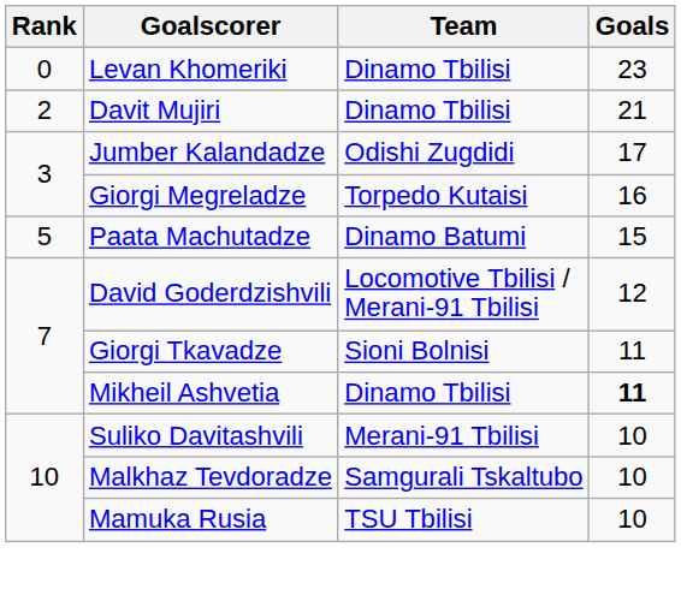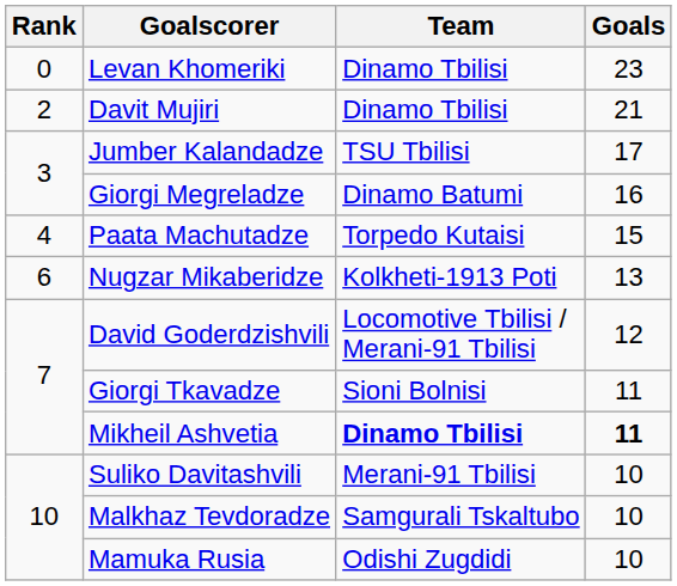Jumber Kalandadze | Team: Odishi Zugdidi -> TSU Tbilisi
Giorgi Megreladze | Team: Torpedo Kutaisi -> Dinamo Batumi
Paata Machutadze | Rank: 5 -> 4
Paata Machutadze | Team: Dinamo Batumi -> Torpedo Kutaisi
+ row: 6 | Nugzar Mikaberidze | Kolkheti-1913 Poti | 13
Mikheil Ashvetia | Team: normal -> bold
Mamuka Rusia | Team: TSU Tbilisi -> Odishi Zugdidi
